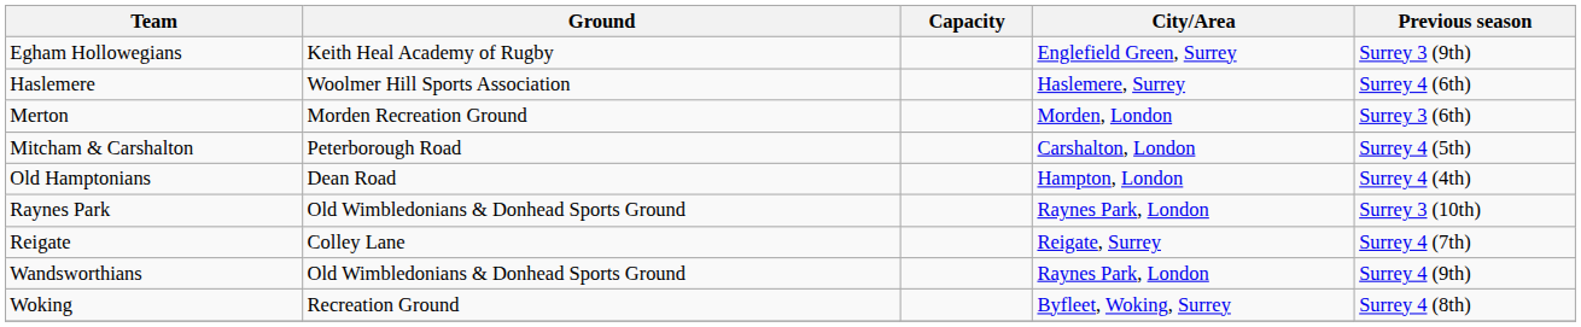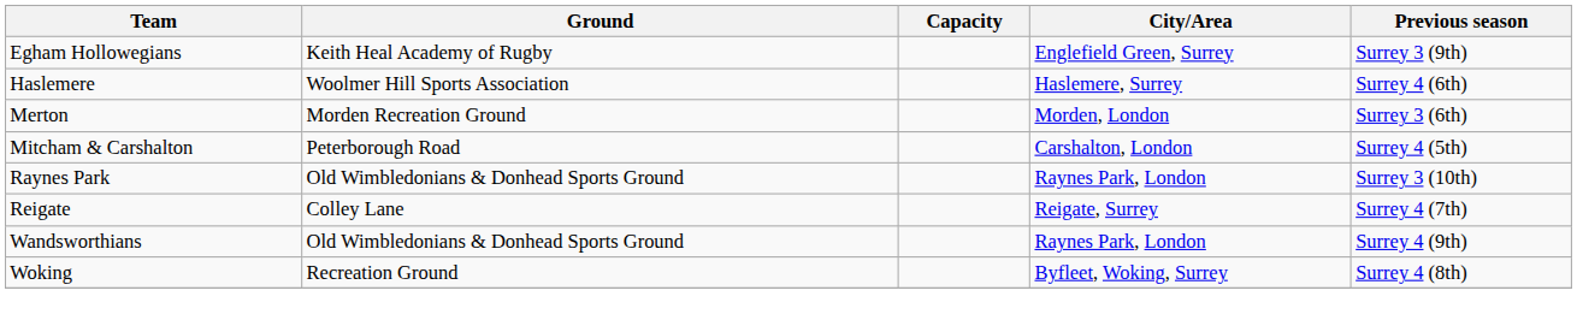- row: Old Hamptonians | Dean Road | Hampton, London | Surrey 4 (4th)
